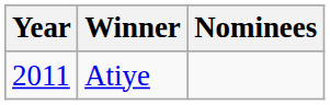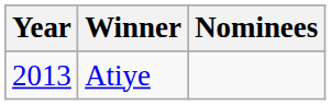Atiye | Year: 2011 -> 2013
